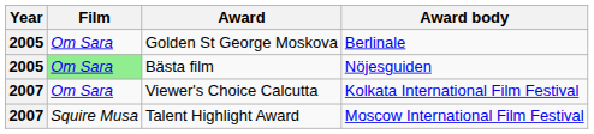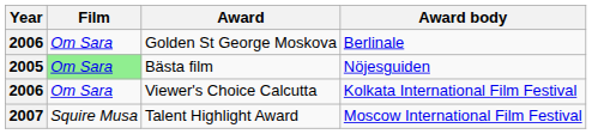Golden St George Moskova | Year: 2005 -> 2006
Viewer's Choice Calcutta | Year: 2007 -> 2006
